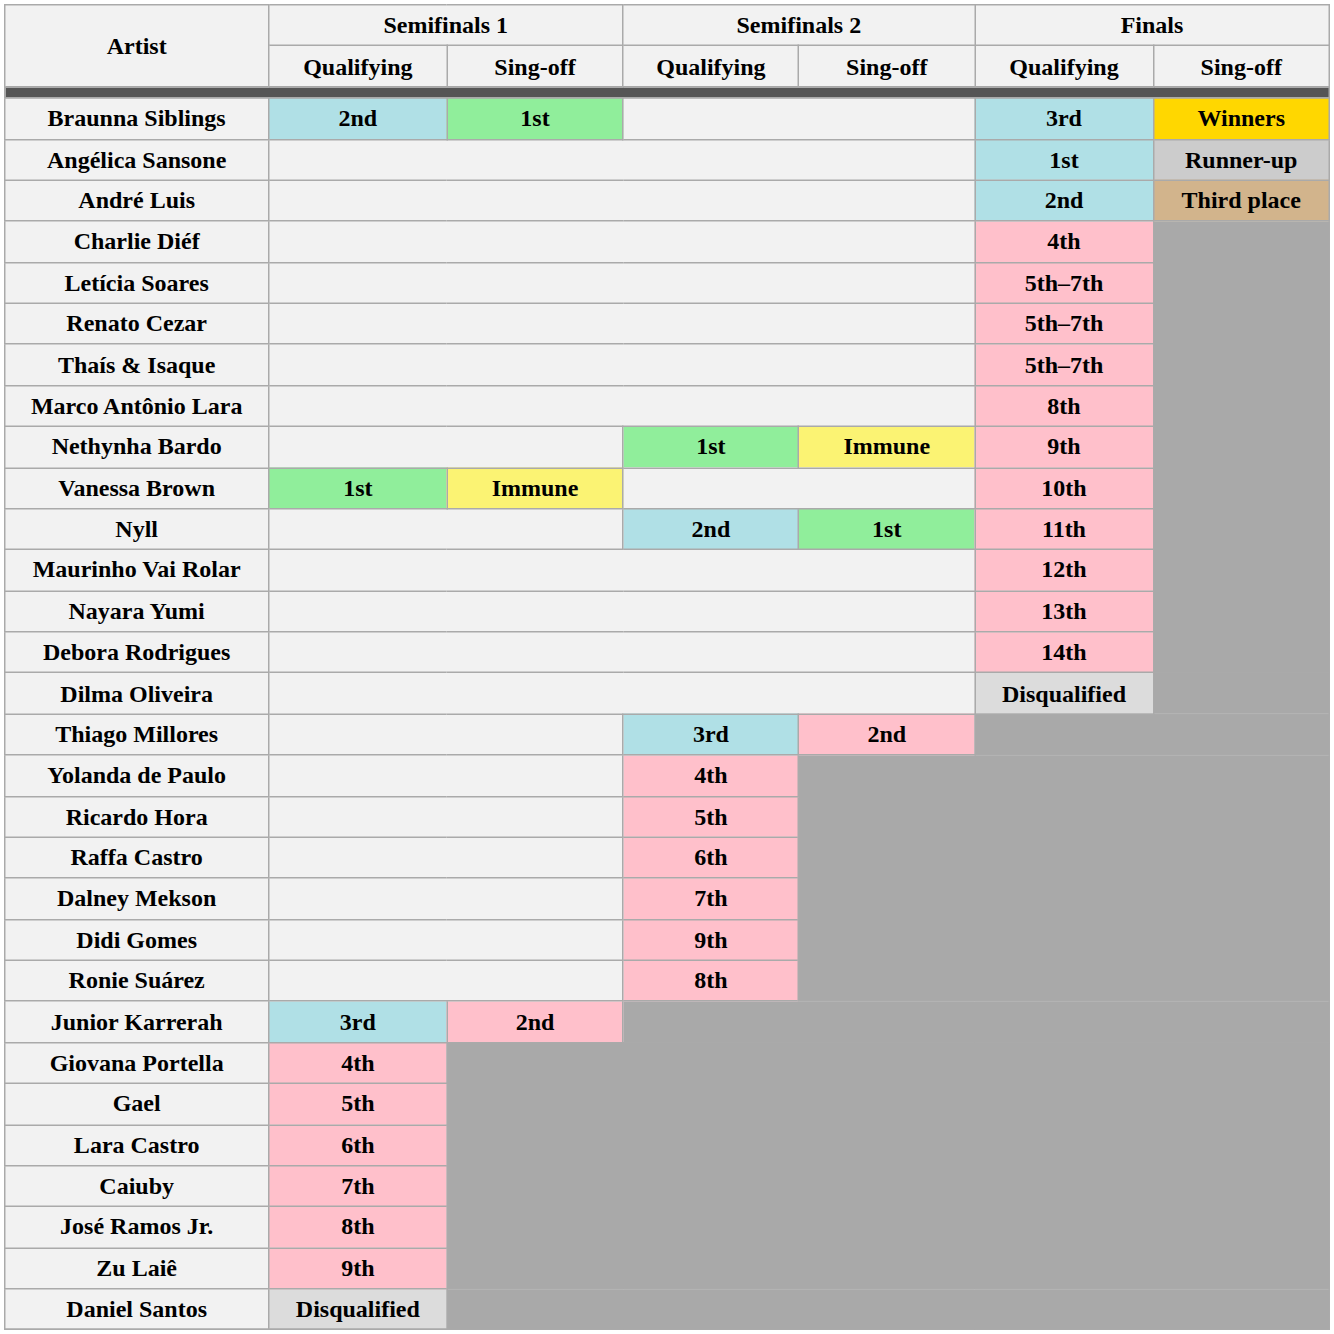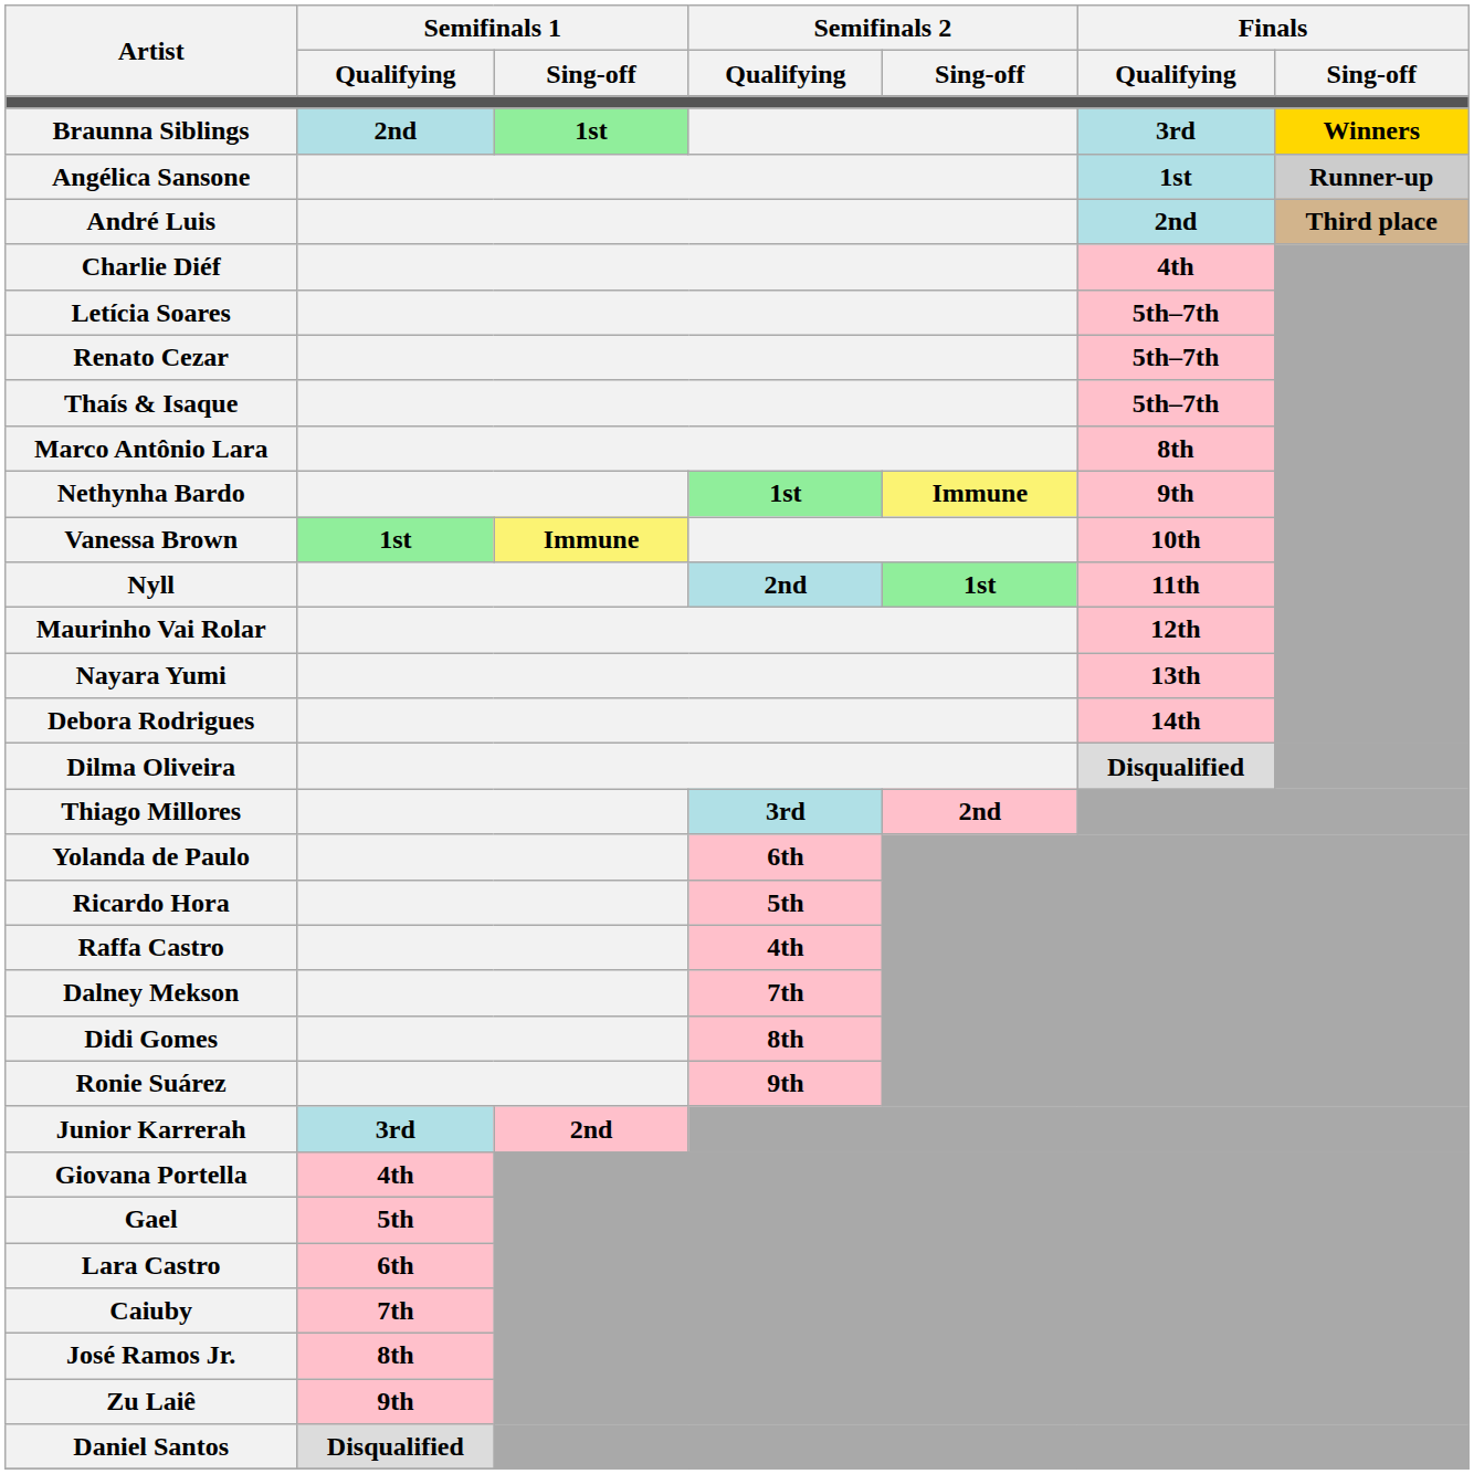Yolanda de Paulo | Semifinals 2 / Qualifying: 4th -> 6th
Raffa Castro | Semifinals 2 / Qualifying: 6th -> 4th
Didi Gomes | Semifinals 2 / Qualifying: 9th -> 8th
Ronie Suárez | Semifinals 2 / Qualifying: 8th -> 9th
